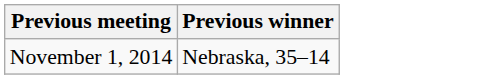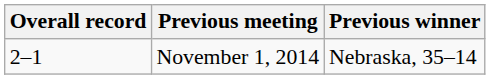+ column: Overall record | 2–1
